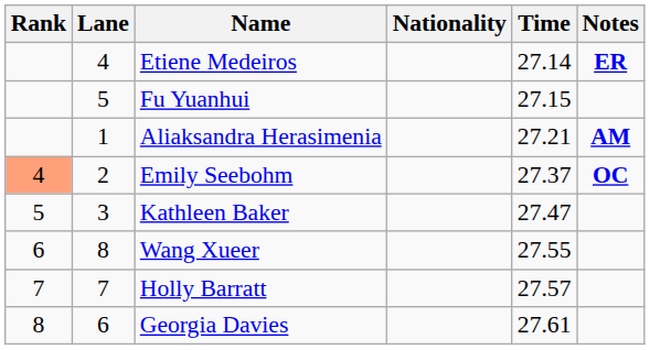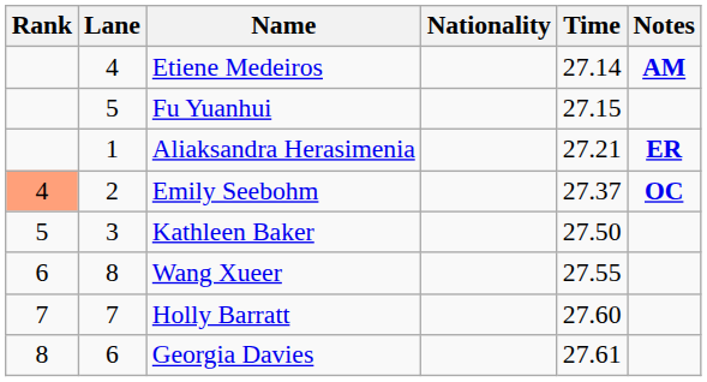Etiene Medeiros | Notes: ER -> AM
Aliaksandra Herasimenia | Notes: AM -> ER
Kathleen Baker | Time: 27.47 -> 27.50
Holly Barratt | Time: 27.57 -> 27.60
